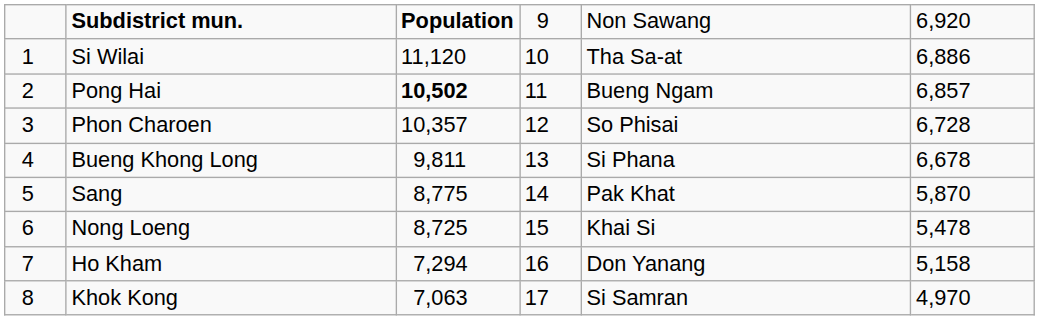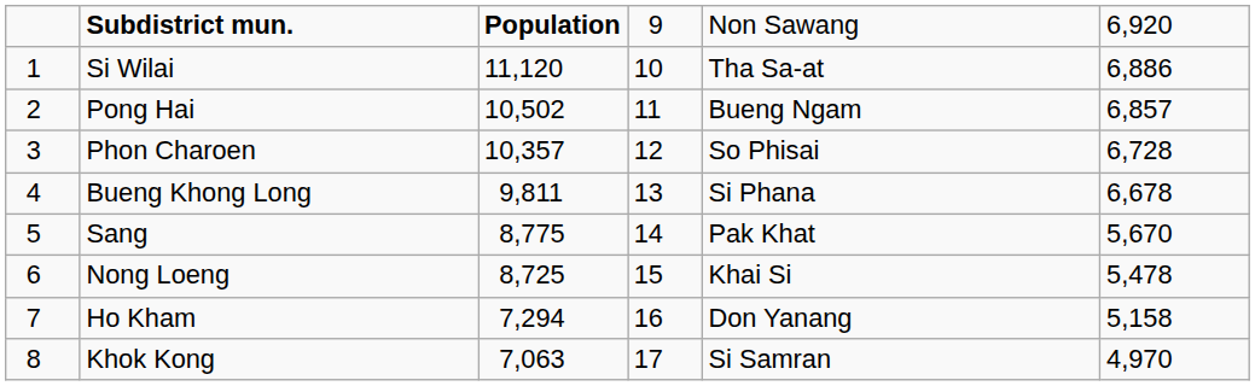Pong Hai | column 3: bold -> normal
Sang | column 6: 5,870 -> 5,670
